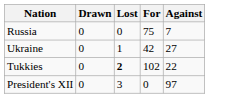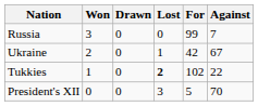+ column: Won | 3 | 2 | 1 | 0
Russia | For: 75 -> 99
Ukraine | Against: 27 -> 67
President's XII | For: 0 -> 5
President's XII | Against: 97 -> 70
